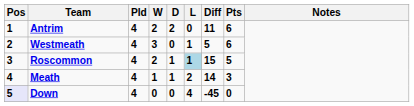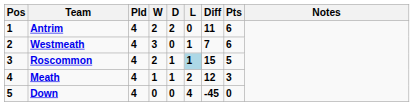Westmeath | Diff: 5 -> 7
Meath | Diff: 14 -> 12
Down | Pos: lavender background -> no background
